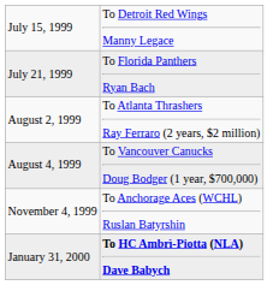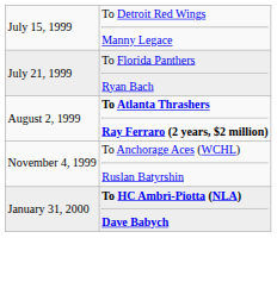August 2, 1999 | column 2: normal -> bold
- row: August 4, 1999 | To Vancouver Canucks Doug Bodger (1 year, $700,000)
